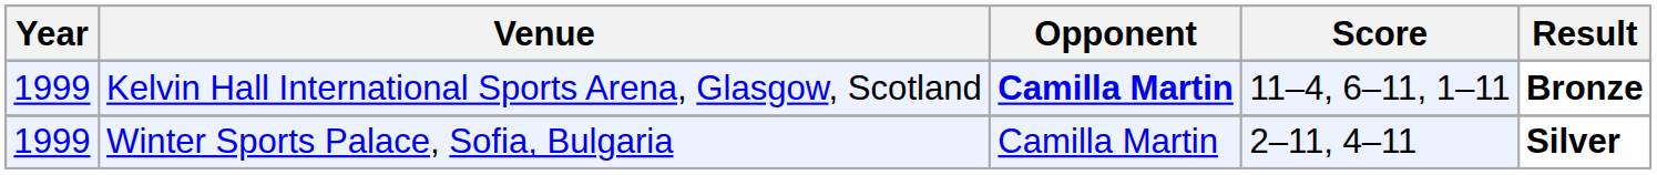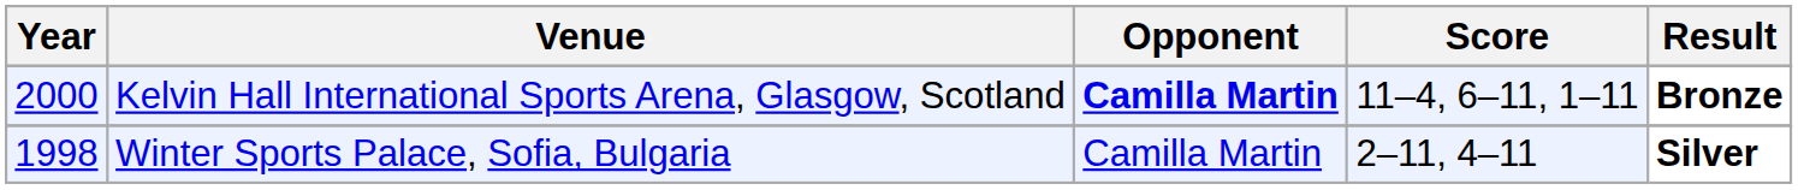Kelvin Hall International Sports Arena, Glasgow, Scotland | Year: 1999 -> 2000
Winter Sports Palace, Sofia, Bulgaria | Year: 1999 -> 1998
